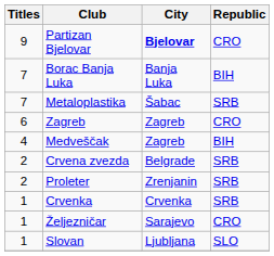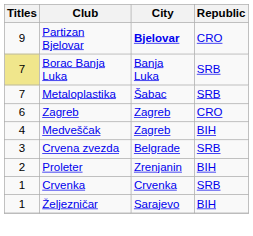Borac Banja Luka | Titles: no background -> khaki background
Borac Banja Luka | Republic: BIH -> SRB
Crvena zvezda | Titles: 2 -> 3
Proleter | Republic: SRB -> BIH
Željezničar | Republic: CRO -> BIH
- row: 1 | Slovan | Ljubljana | SLO
